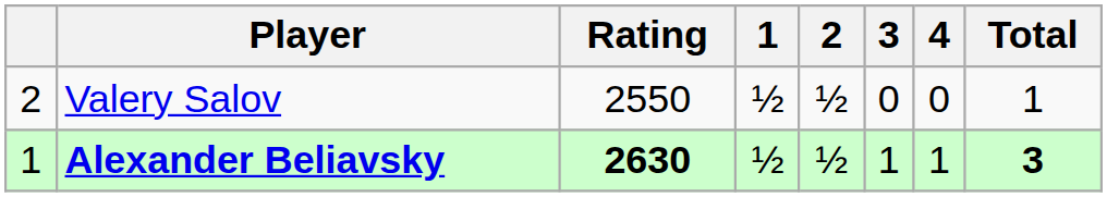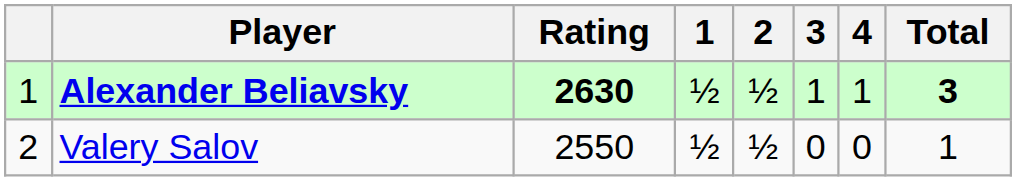rows swapped: Alexander Beliavsky <-> Valery Salov
